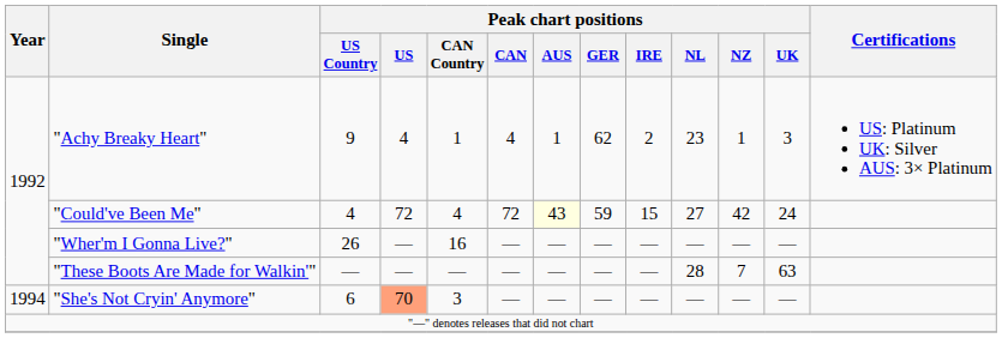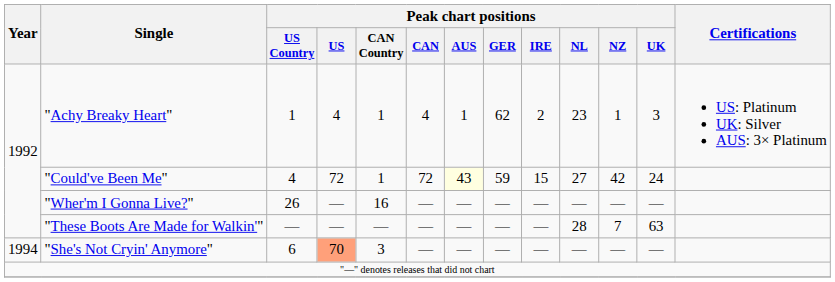"Achy Breaky Heart" | Peak chart positions / US Country: 9 -> 1
"Could've Been Me" | Peak chart positions / CAN Country: 4 -> 1
